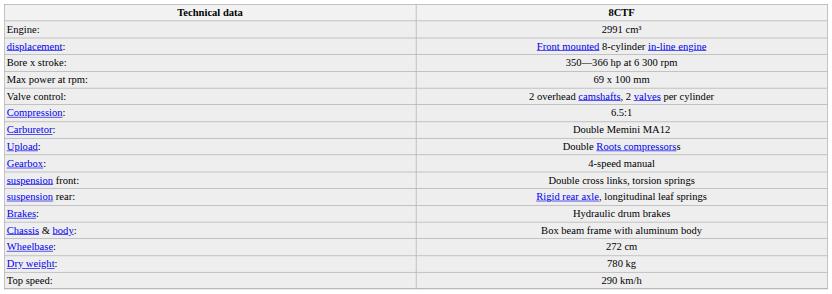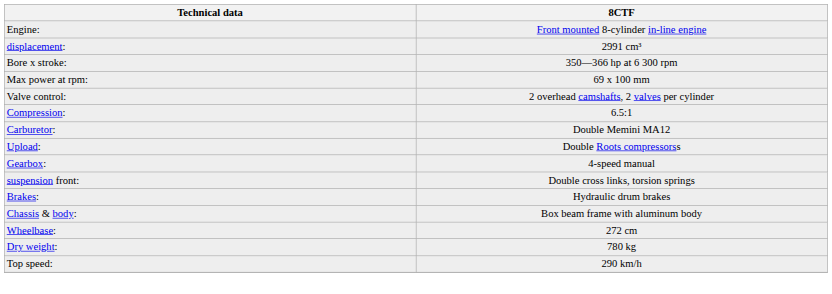Engine: | 8CTF: 2991 cm³ -> Front mounted 8-cylinder in-line engine
displacement: | 8CTF: Front mounted 8-cylinder in-line engine -> 2991 cm³
- row: suspension rear: | Rigid rear axle, longitudinal leaf springs
